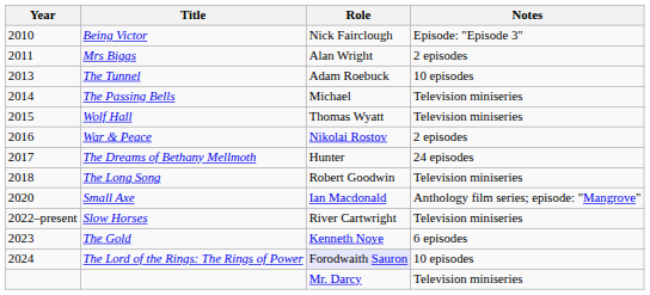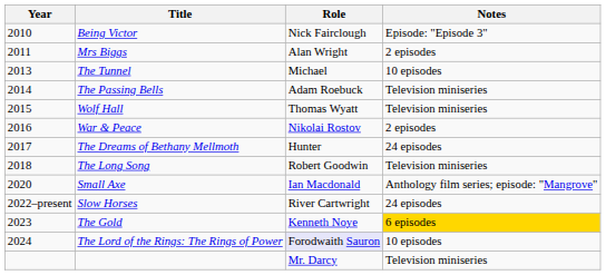The Tunnel | Role: Adam Roebuck -> Michael
The Passing Bells | Role: Michael -> Adam Roebuck
Slow Horses | Notes: Television miniseries -> 24 episodes
The Gold | Notes: no background -> gold background
